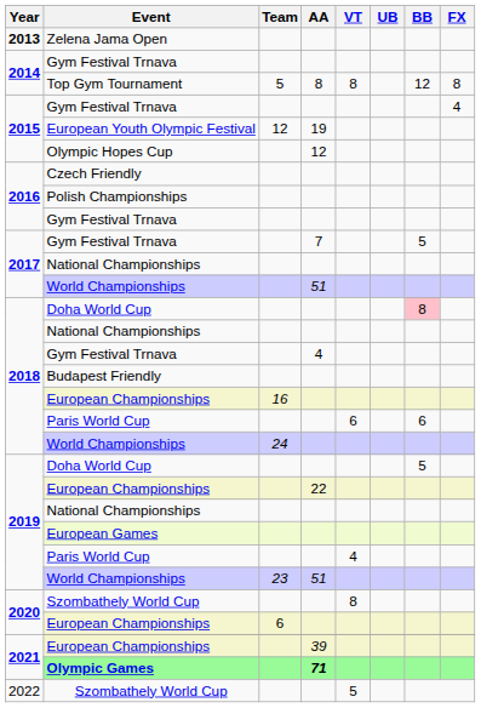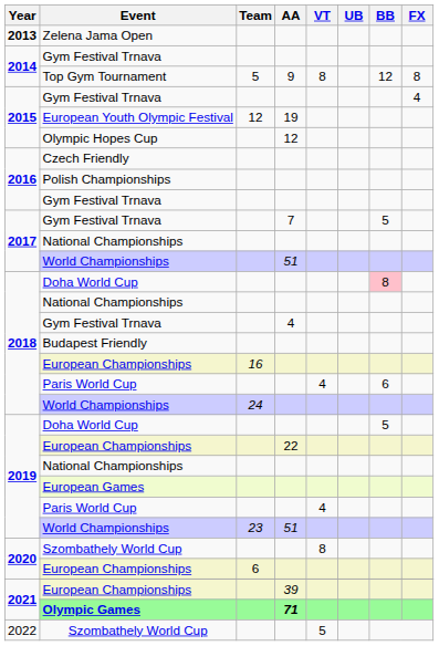Top Gym Tournament | AA: 8 -> 9
2018 / Paris World Cup | VT: 6 -> 4
